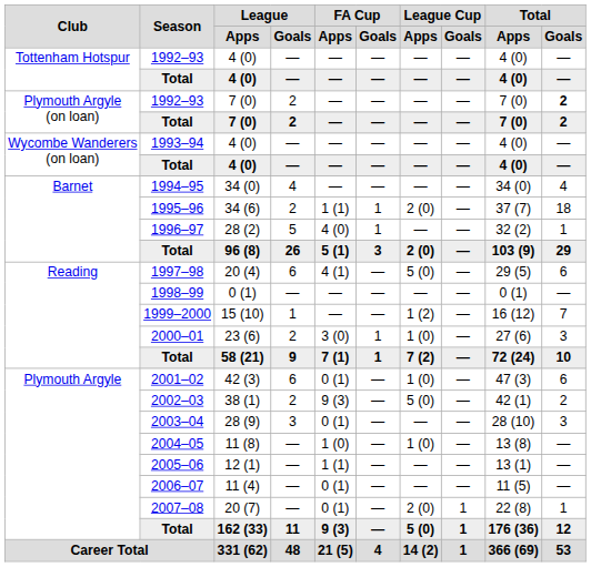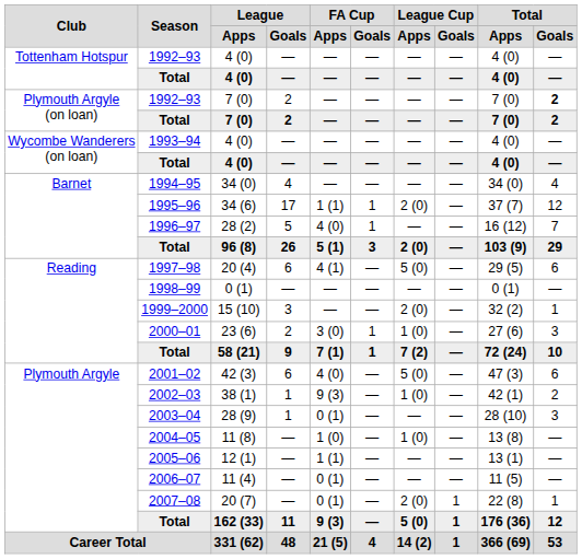34 (6) | column 4: 2 -> 17
34 (6) | column 10: 18 -> 12
28 (2) | column 9: 32 (2) -> 16 (12)
28 (2) | column 10: 1 -> 7
15 (10) | column 4: 1 -> 3
15 (10) | column 7: 1 (2) -> 2 (0)
15 (10) | column 9: 16 (12) -> 32 (2)
15 (10) | column 10: 7 -> 1
42 (3) | column 5: 0 (1) -> 4 (0)
42 (3) | column 7: 1 (0) -> 5 (0)
38 (1) | column 4: 2 -> 1
38 (1) | column 7: 5 (0) -> 1 (0)
28 (9) | column 4: 3 -> 1
